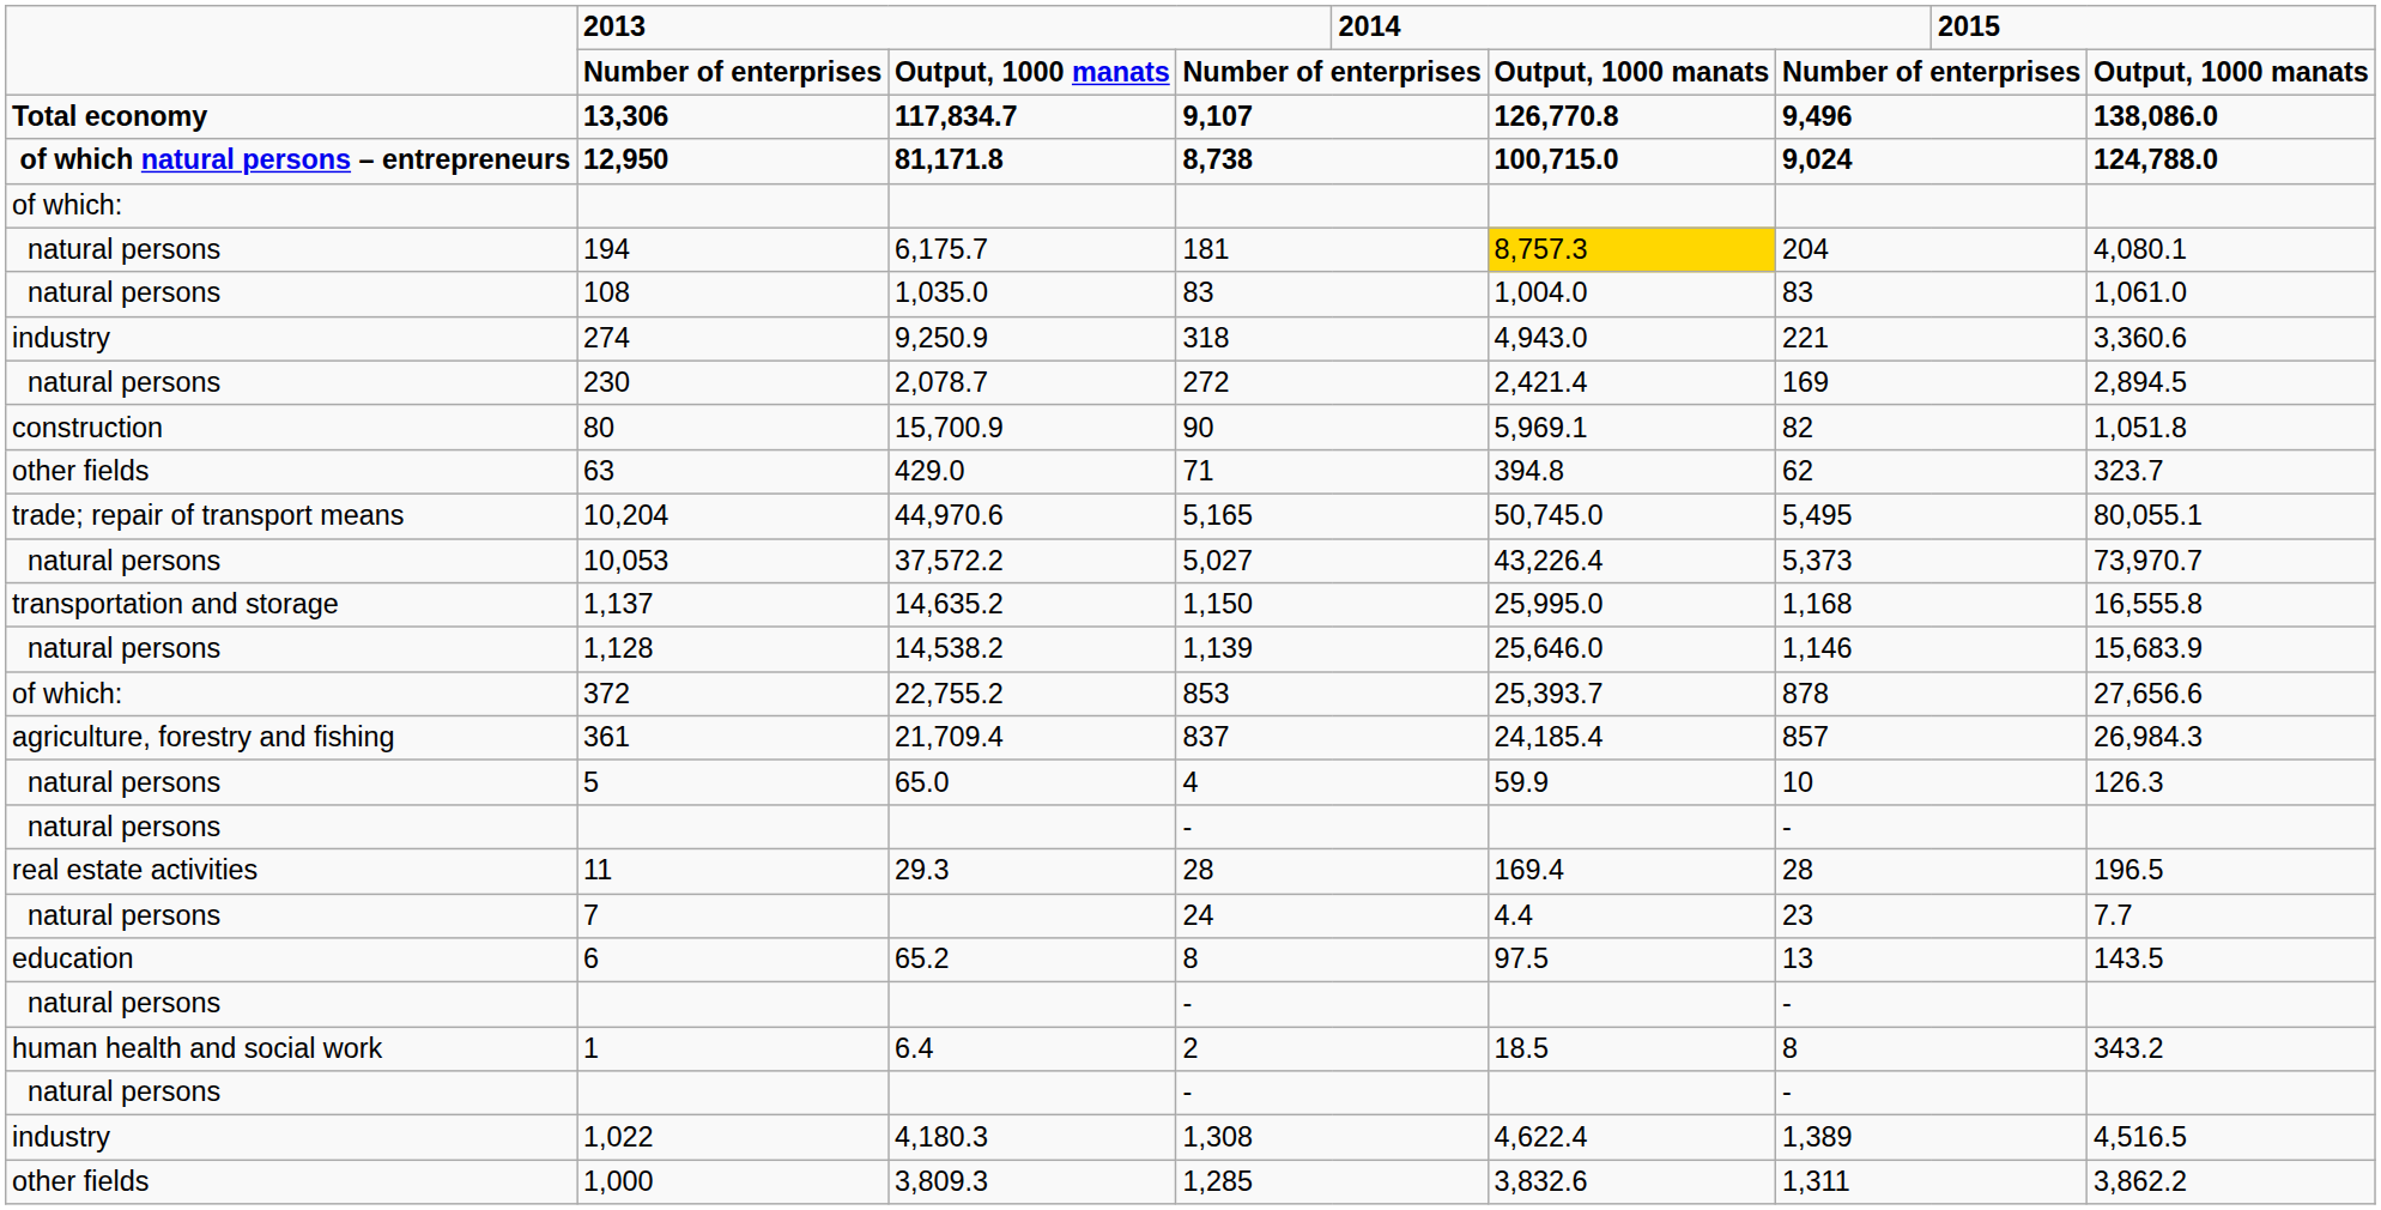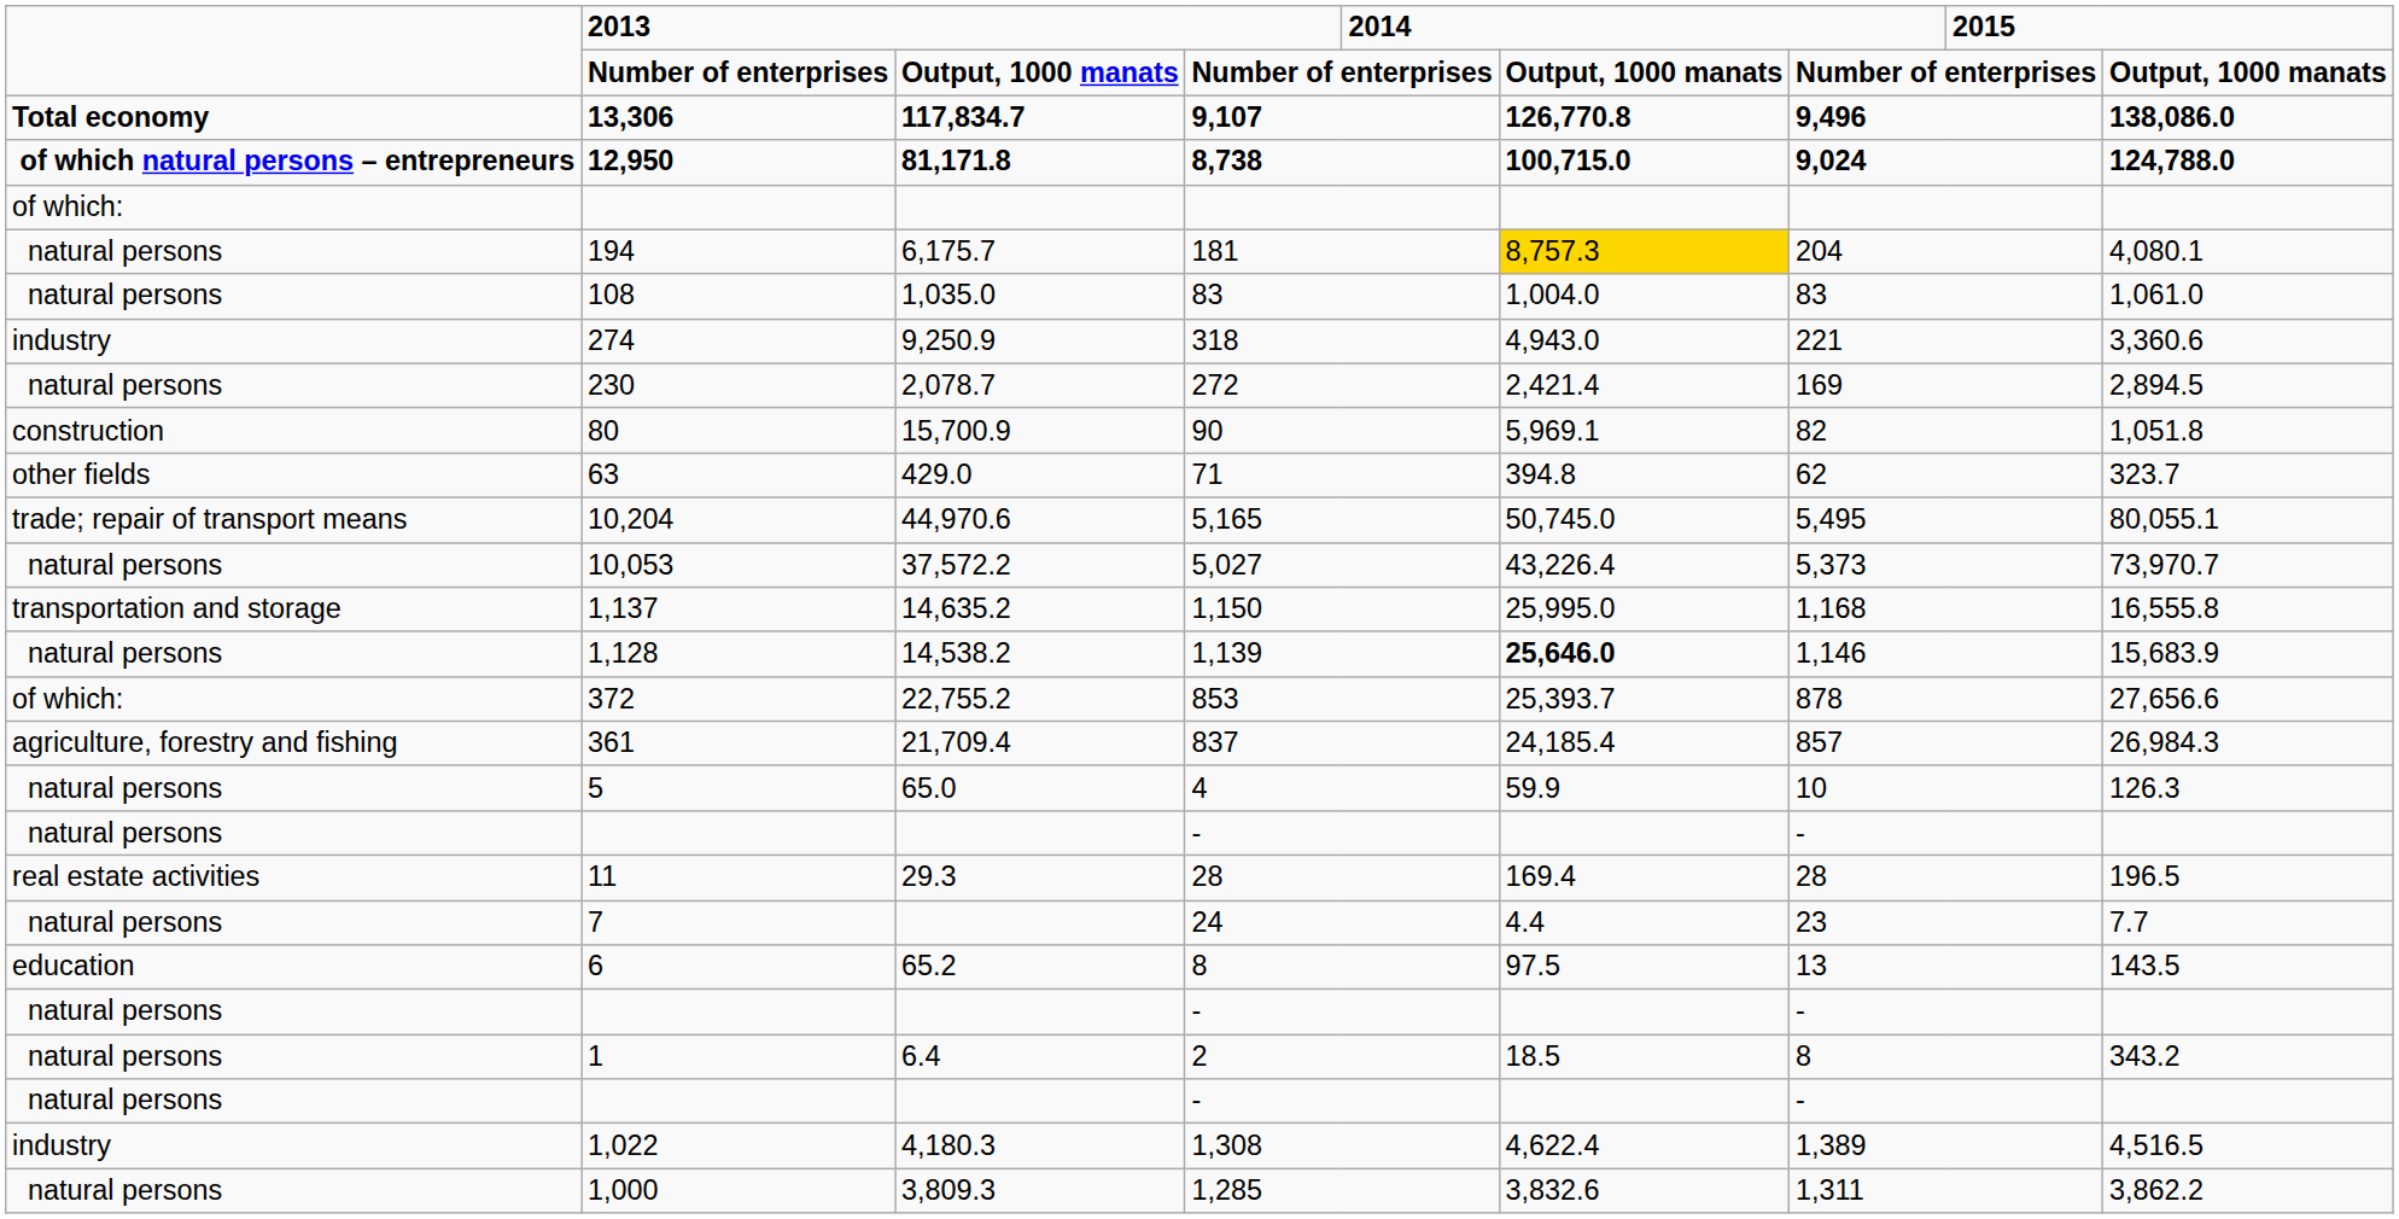1,139 | column 6: normal -> bold
2 | column 1: human health and social work -> natural persons
1,285 | column 1: other fields -> natural persons
